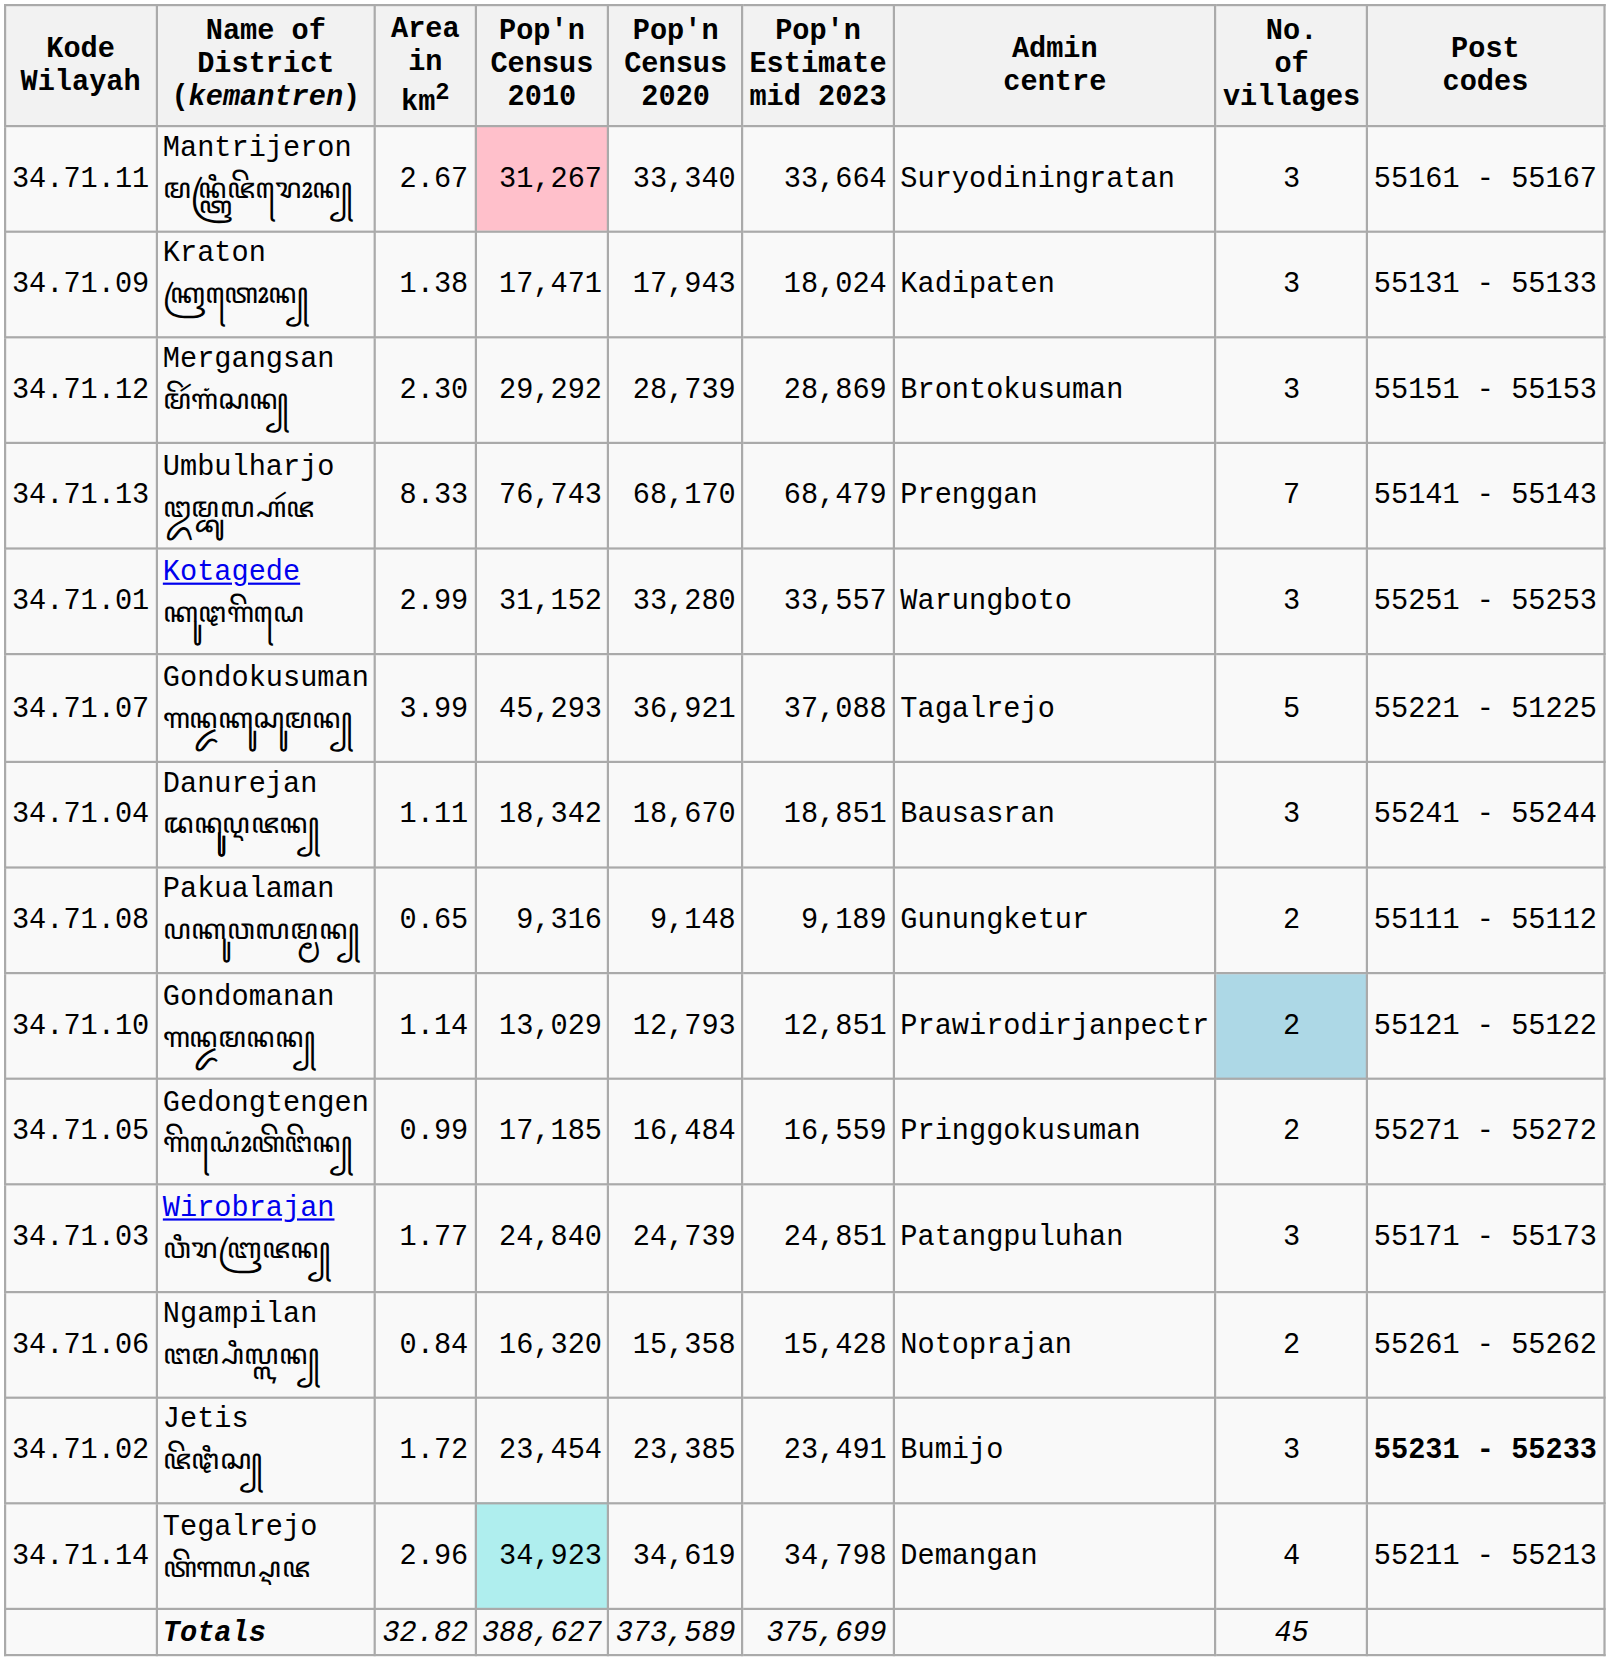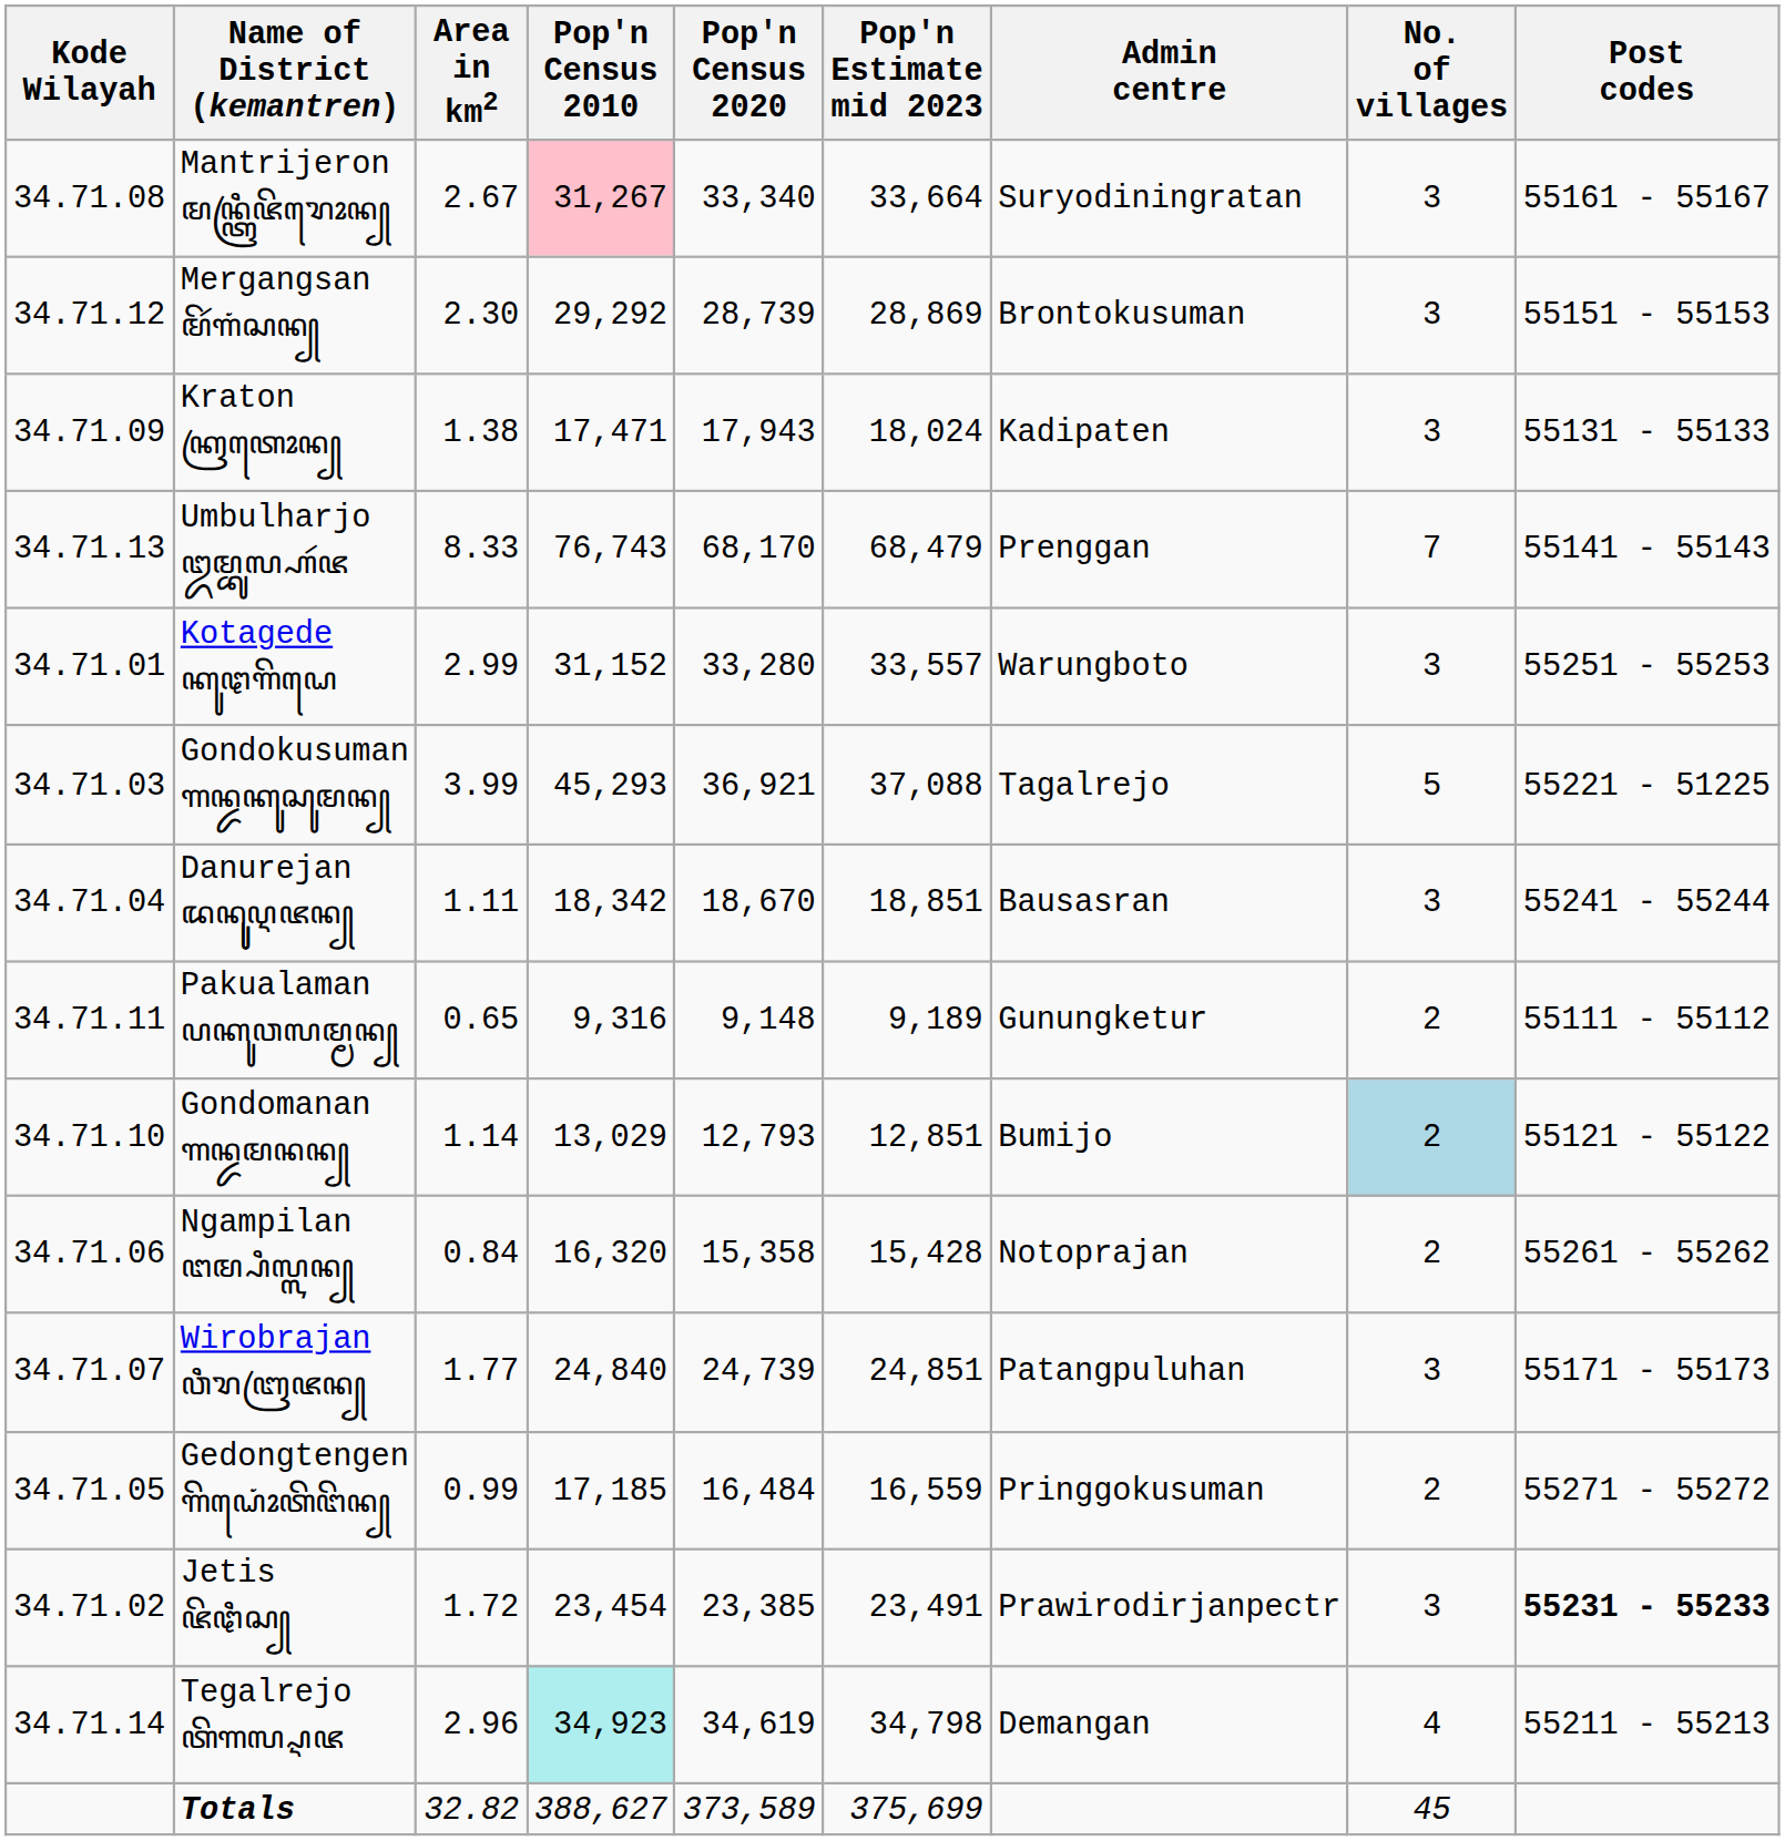Mantrijeron ꦩꦤ꧀ꦠꦿꦶꦗꦼꦫꦺꦴꦤ꧀ | Kode Wilayah: 34.71.11 -> 34.71.08
rows swapped: Kraton ꦏꦿꦠꦺꦴꦤ꧀ <-> Mergangsan ꦩꦼꦂꦒꦁꦱꦤ꧀
Gondokusuman ꦒꦤ꧀ꦢꦏꦸꦱꦸꦩꦤ꧀ | Kode Wilayah: 34.71.07 -> 34.71.03
Pakualaman ꦥꦏꦸꦮꦭꦩ꧀ꦩꦤ꧀ | Kode Wilayah: 34.71.08 -> 34.71.11
Gondomanan ꦒꦤ꧀ꦢꦩꦤꦤ꧀ | Admin centre: Prawirodirjanpectr -> Bumijo
rows swapped: Ngampilan ꦔꦩ꧀ꦥꦶꦭ꧀ꦭꦤ꧀ <-> Gedongtengen ꦒꦼꦝꦺꦴꦁꦠꦼꦔꦼꦤ꧀
Wirobrajan ꦮꦶꦫꦧꦿꦗꦤ꧀ | Kode Wilayah: 34.71.03 -> 34.71.07
Jetis ꦗꦼꦛꦶꦱ꧀ | Admin centre: Bumijo -> Prawirodirjanpectr
